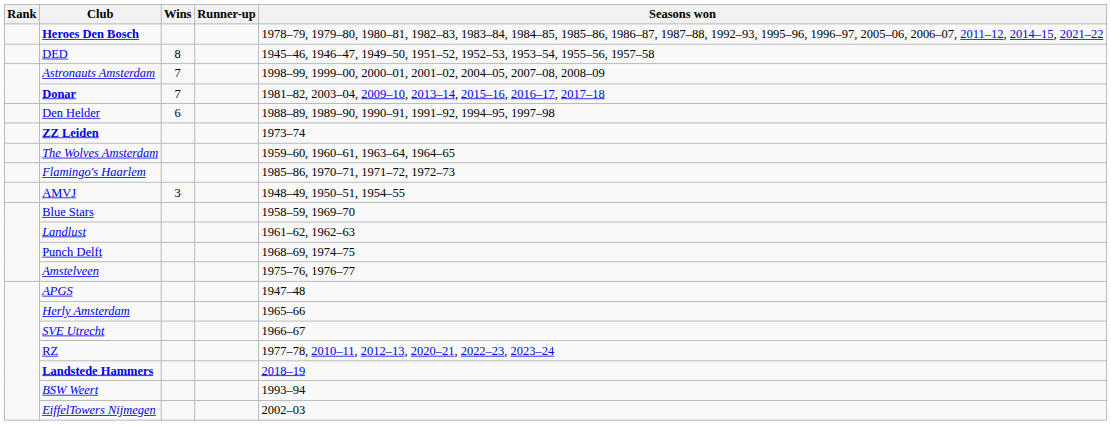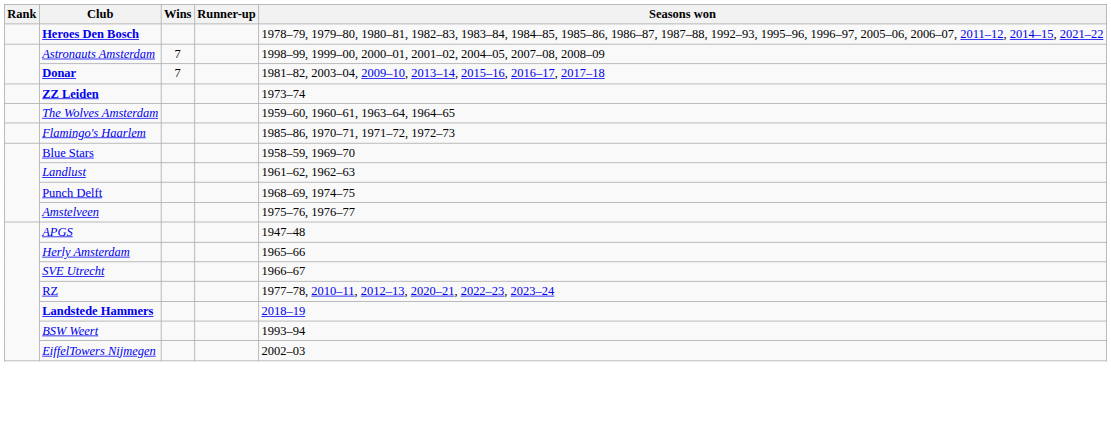- row: DED | 8 | 1945–46, 1946–47, 1949–50, 1951–52, 1952–53, 1953–54, 1955–56, 1957–58
- row: Den Helder | 6 | 1988–89, 1989–90, 1990–91, 1991–92, 1994–95, 1997–98
- row: AMVJ | 3 | 1948–49, 1950–51, 1954–55
